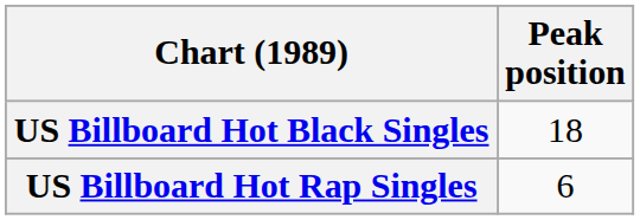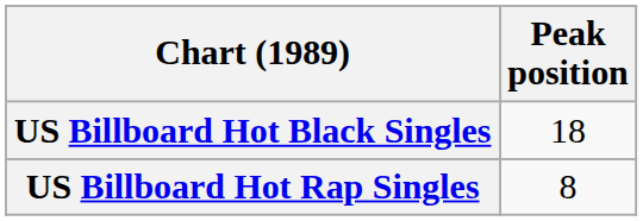US Billboard Hot Rap Singles | Peak position: 6 -> 8
